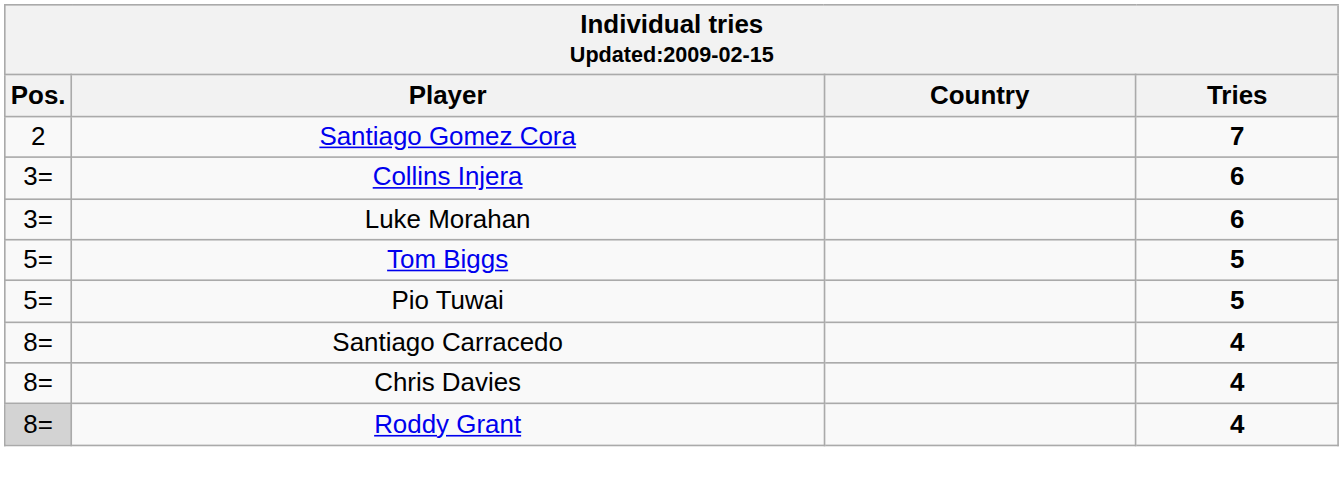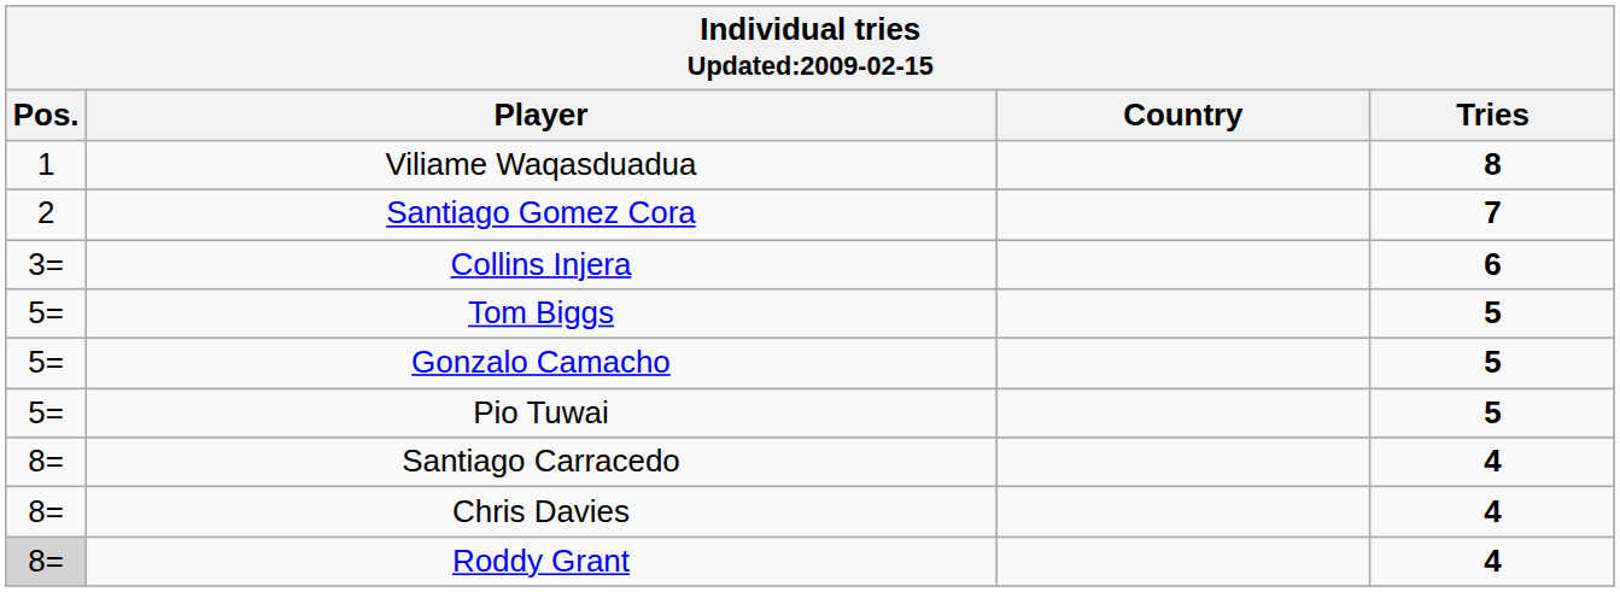+ row: 1 | Viliame Waqasduadua | 8
- row: 3= | Luke Morahan | 6
+ row: 5= | Gonzalo Camacho | 5
